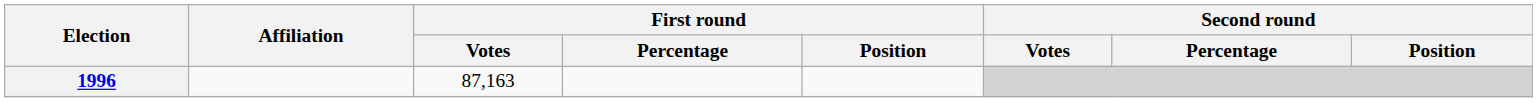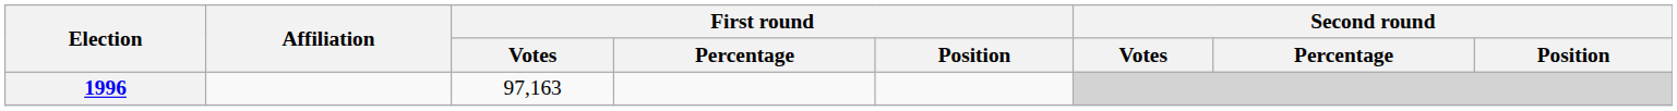1996 | First round / Votes: 87,163 -> 97,163
